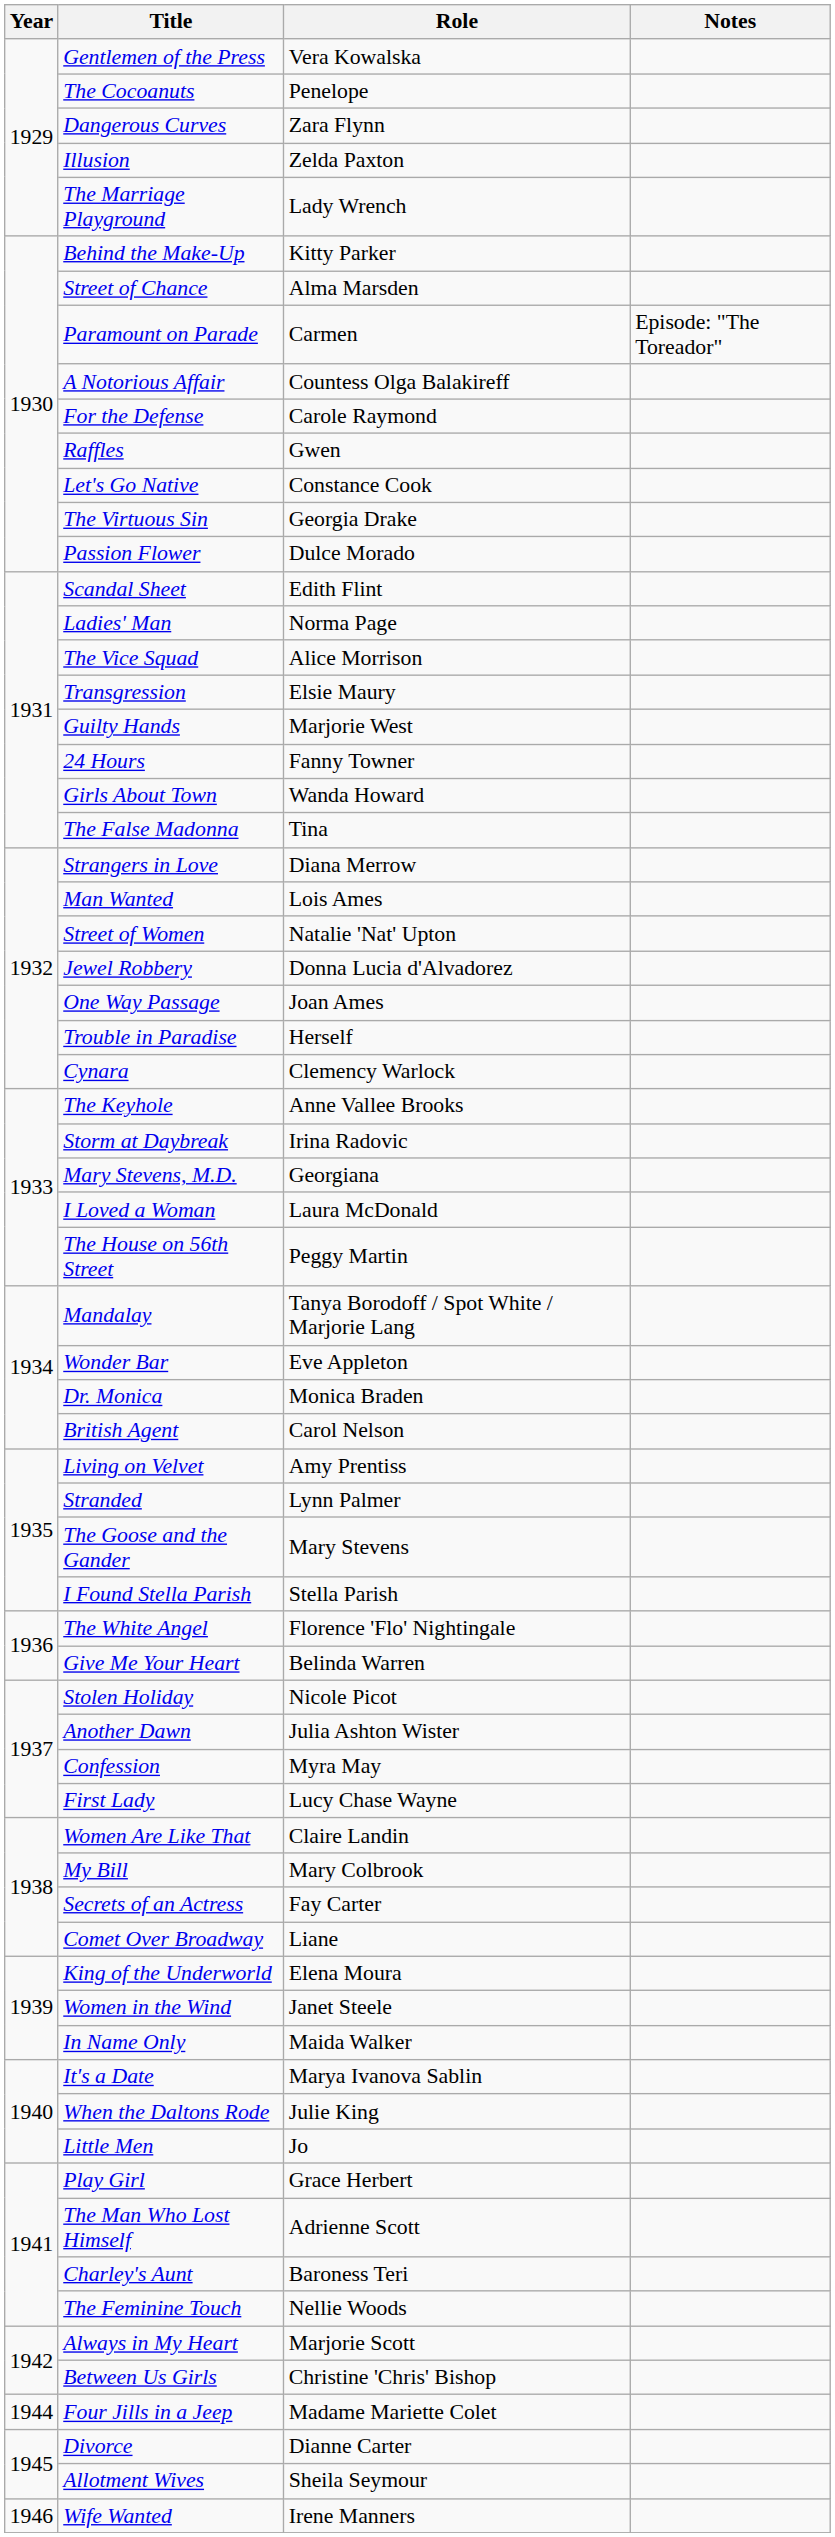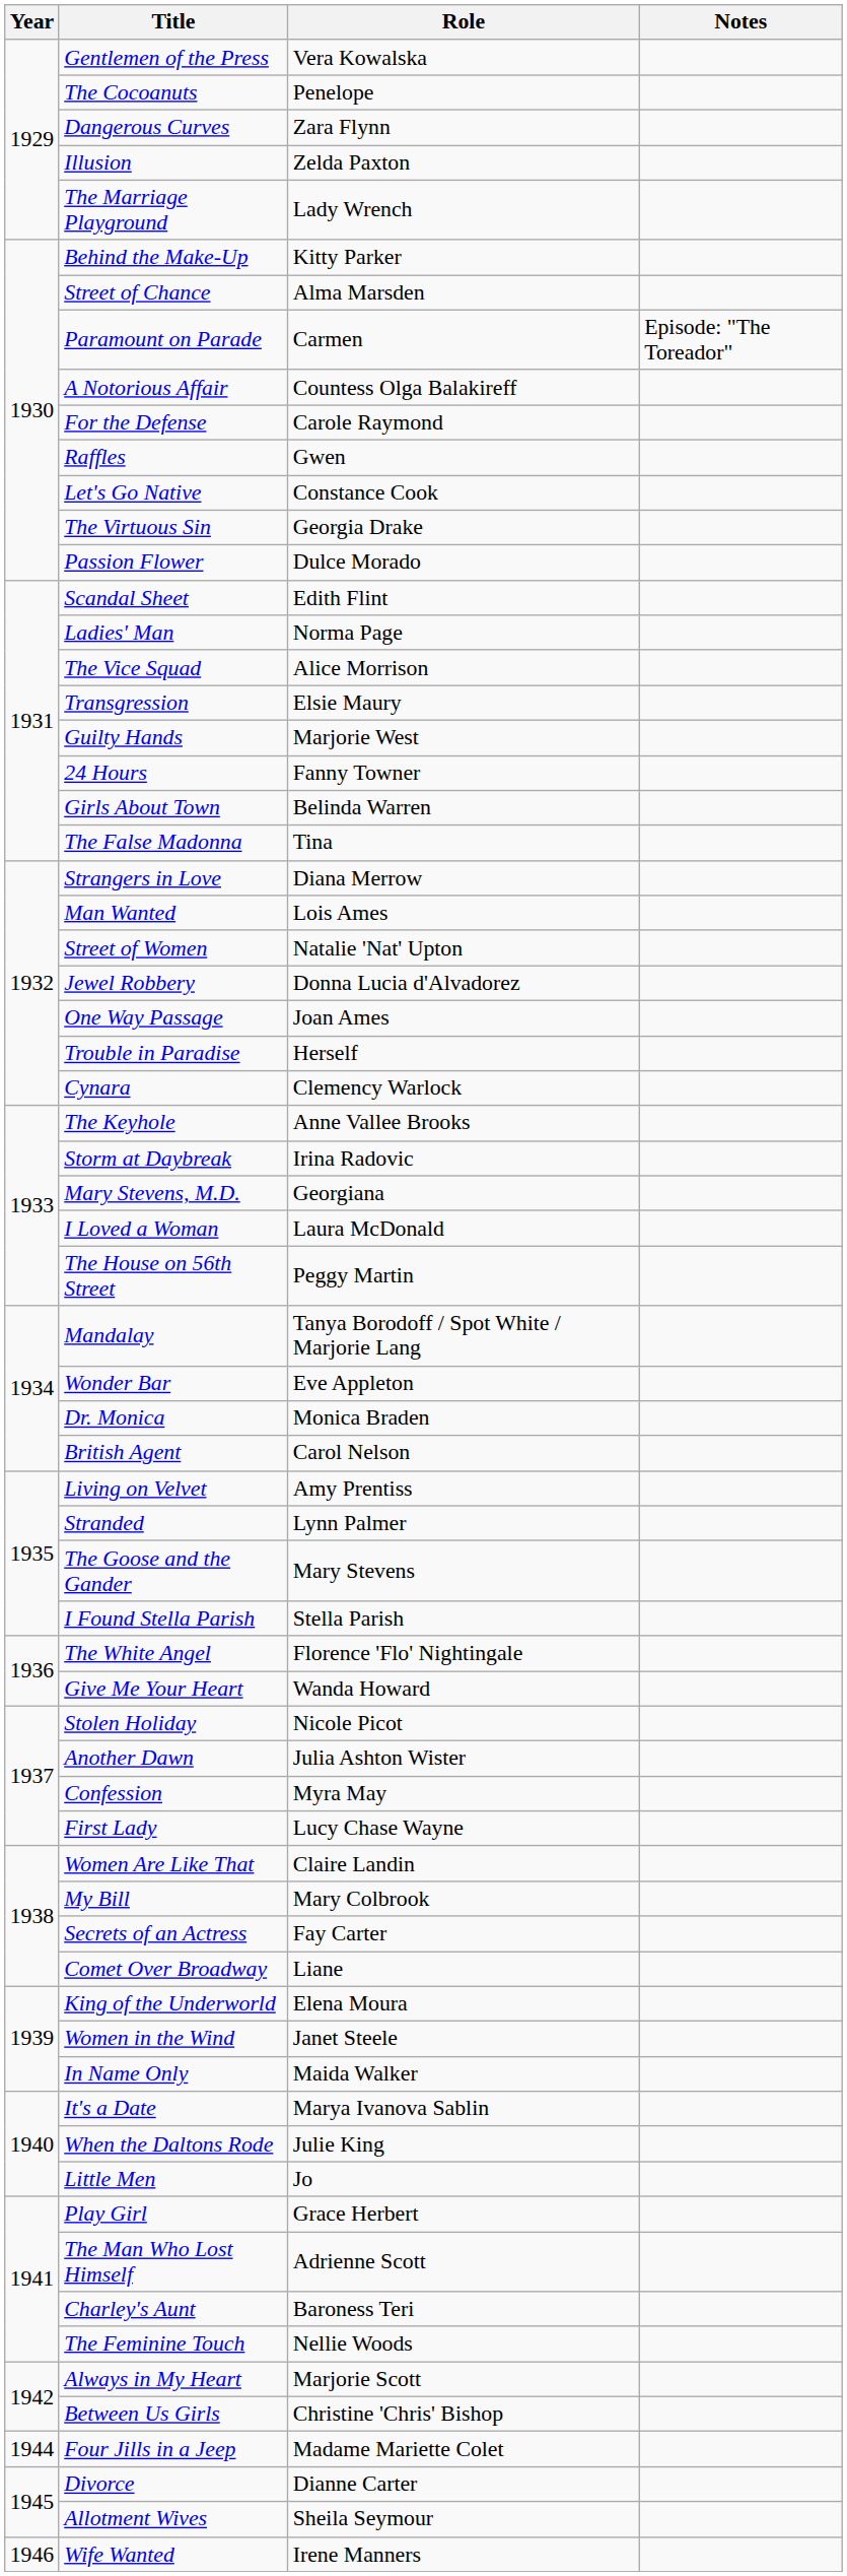Girls About Town | Role: Wanda Howard -> Belinda Warren
Give Me Your Heart | Role: Belinda Warren -> Wanda Howard
